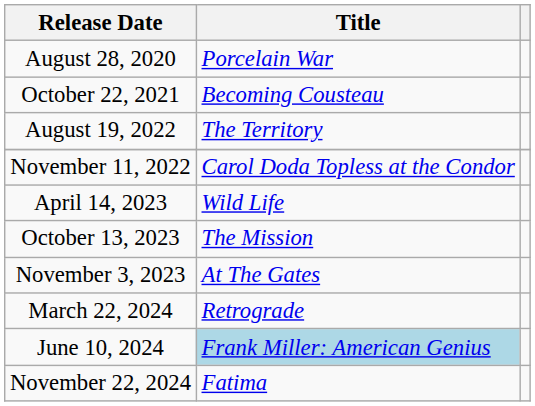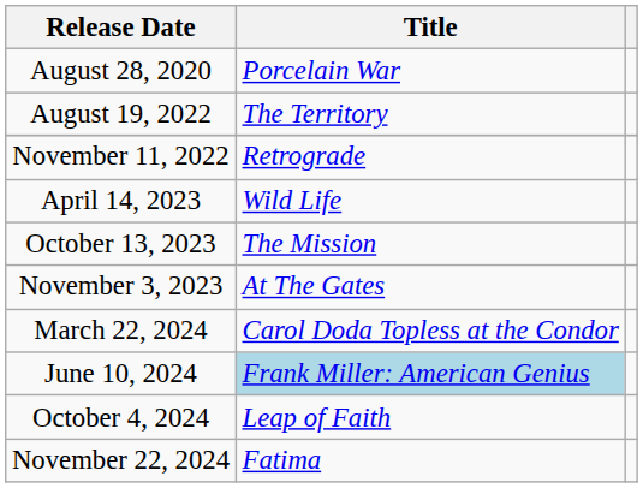- row: October 22, 2021 | Becoming Cousteau
November 11, 2022 | Title: Carol Doda Topless at the Condor -> Retrograde
March 22, 2024 | Title: Retrograde -> Carol Doda Topless at the Condor
+ row: October 4, 2024 | Leap of Faith
